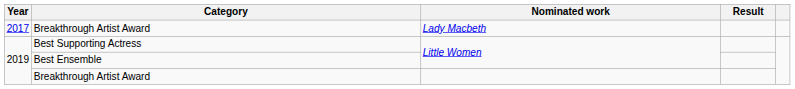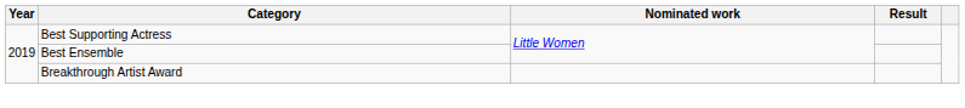- row: 2017 | Breakthrough Artist Award | Lady Macbeth
